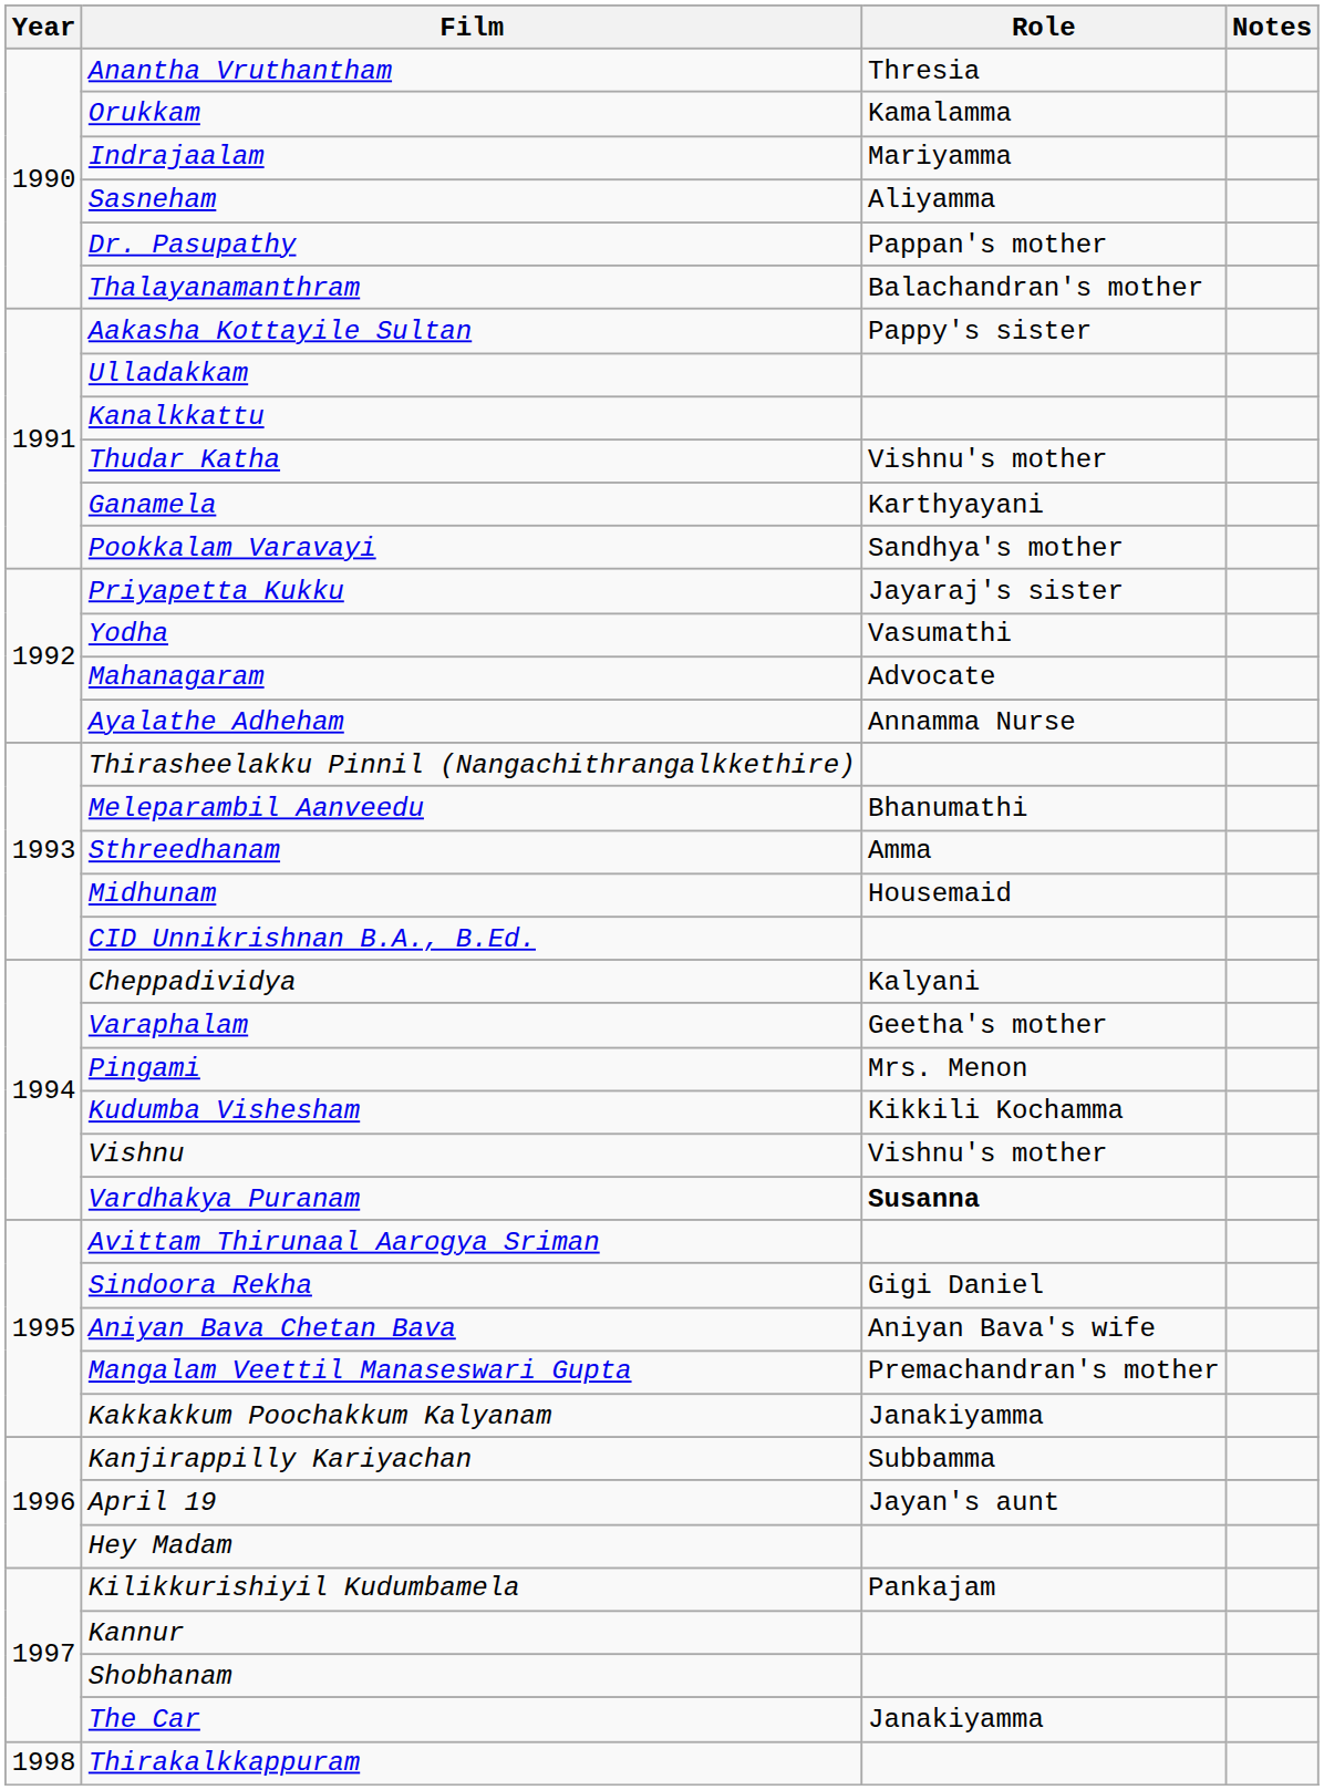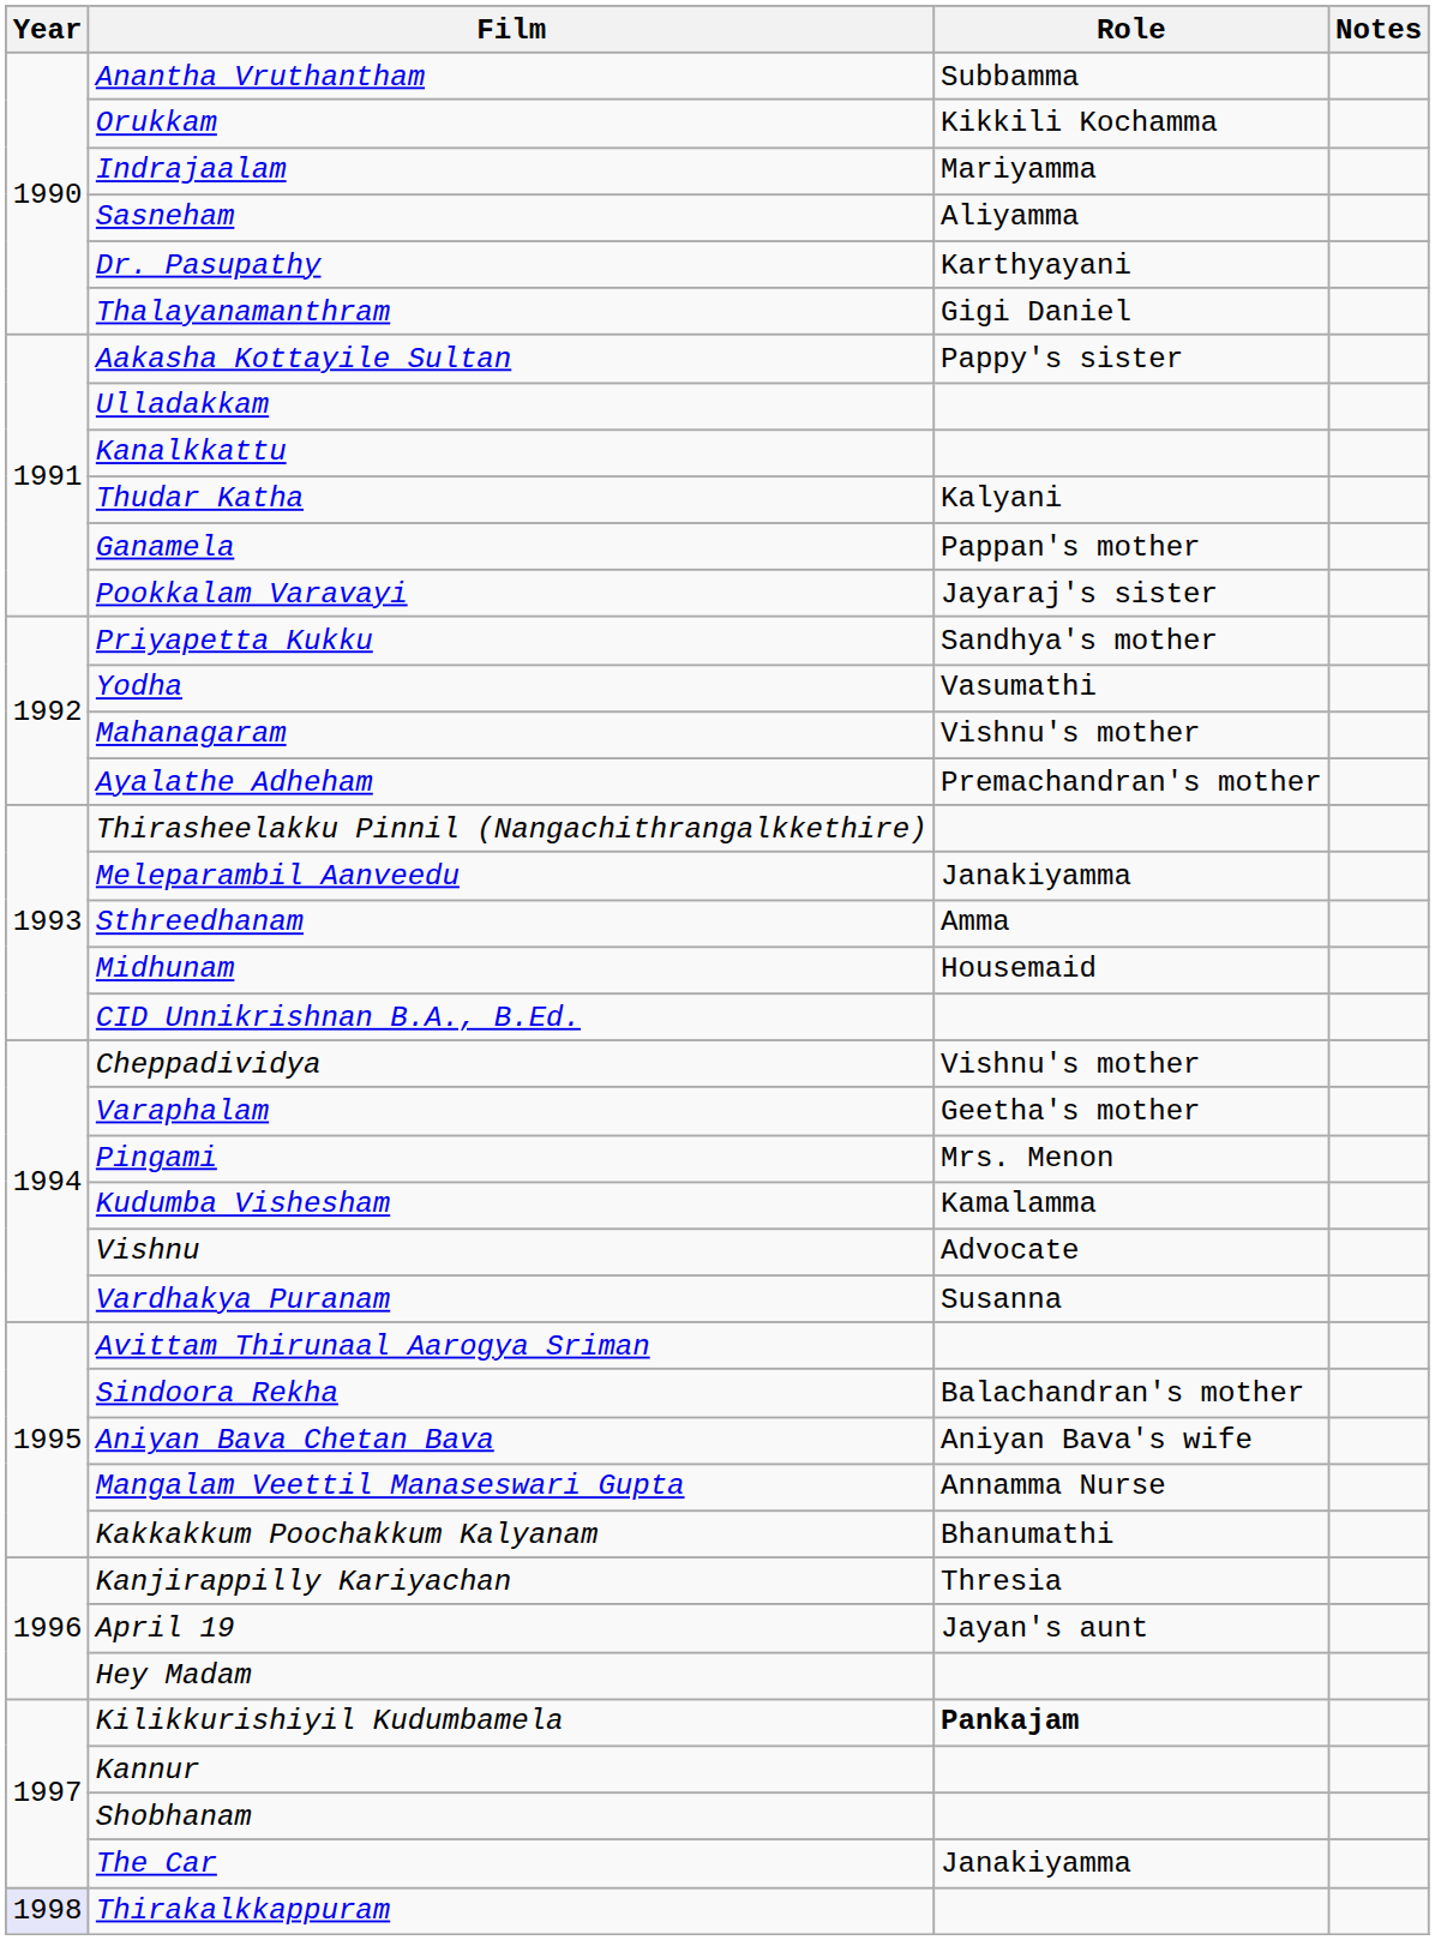Anantha Vruthantham | Role: Thresia -> Subbamma
Orukkam | Role: Kamalamma -> Kikkili Kochamma
Dr. Pasupathy | Role: Pappan's mother -> Karthyayani
Thalayanamanthram | Role: Balachandran's mother -> Gigi Daniel
Thudar Katha | Role: Vishnu's mother -> Kalyani
Ganamela | Role: Karthyayani -> Pappan's mother
Pookkalam Varavayi | Role: Sandhya's mother -> Jayaraj's sister
Priyapetta Kukku | Role: Jayaraj's sister -> Sandhya's mother
Mahanagaram | Role: Advocate -> Vishnu's mother
Ayalathe Adheham | Role: Annamma Nurse -> Premachandran's mother
Meleparambil Aanveedu | Role: Bhanumathi -> Janakiyamma
Cheppadividya | Role: Kalyani -> Vishnu's mother
Kudumba Vishesham | Role: Kikkili Kochamma -> Kamalamma
Vishnu | Role: Vishnu's mother -> Advocate
Vardhakya Puranam | Role: bold -> normal
Sindoora Rekha | Role: Gigi Daniel -> Balachandran's mother
Mangalam Veettil Manaseswari Gupta | Role: Premachandran's mother -> Annamma Nurse
Kakkakkum Poochakkum Kalyanam | Role: Janakiyamma -> Bhanumathi
Kanjirappilly Kariyachan | Role: Subbamma -> Thresia
Kilikkurishiyil Kudumbamela | Role: normal -> bold
Thirakalkkappuram | Year: no background -> lavender background
